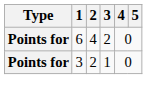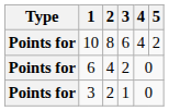+ row: Points for | 10 | 8 | 6 | 4 | 2
